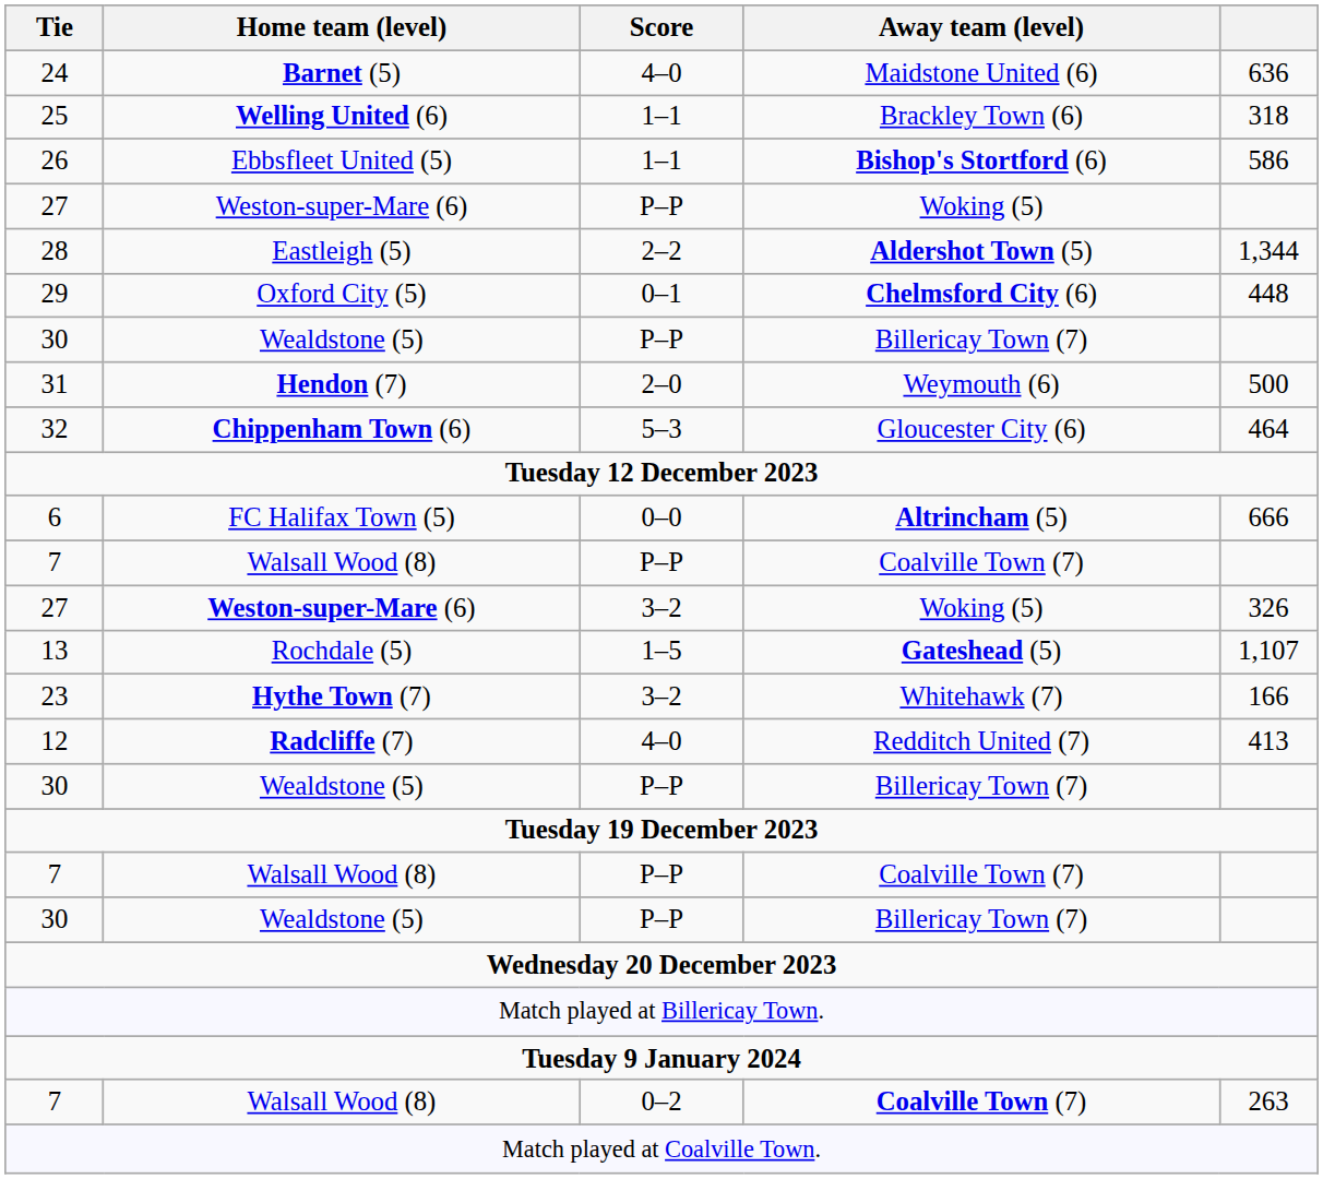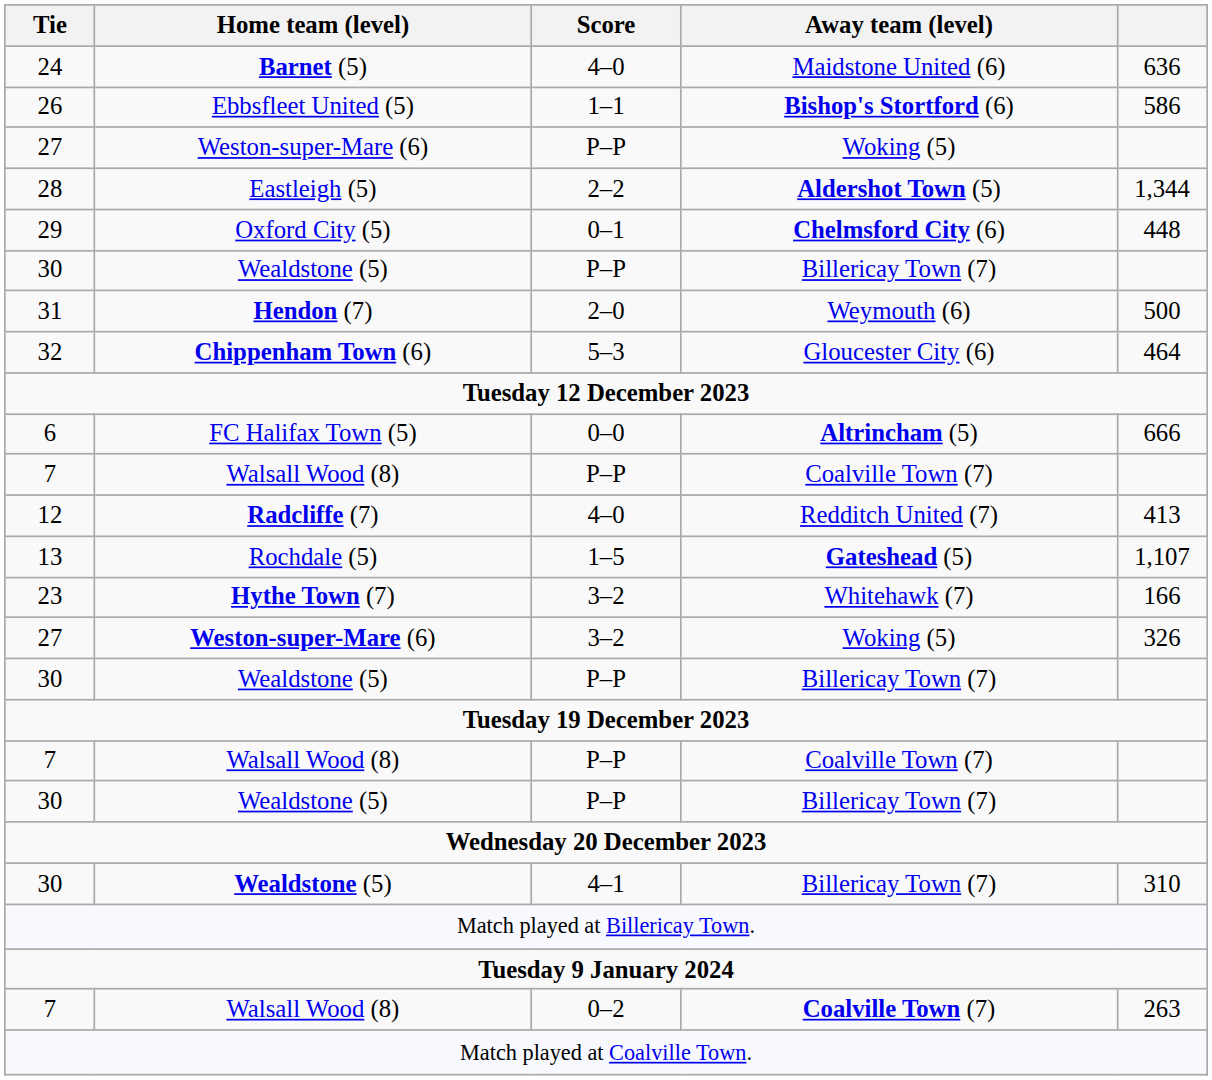- row: 25 | Welling United (6) | 1–1 | Brackley Town (6) | 318
rows swapped: 12 <-> 27 / 3–2
+ row: 30 | Wealdstone (5) | 4–1 | Billericay Town (7) | 310
